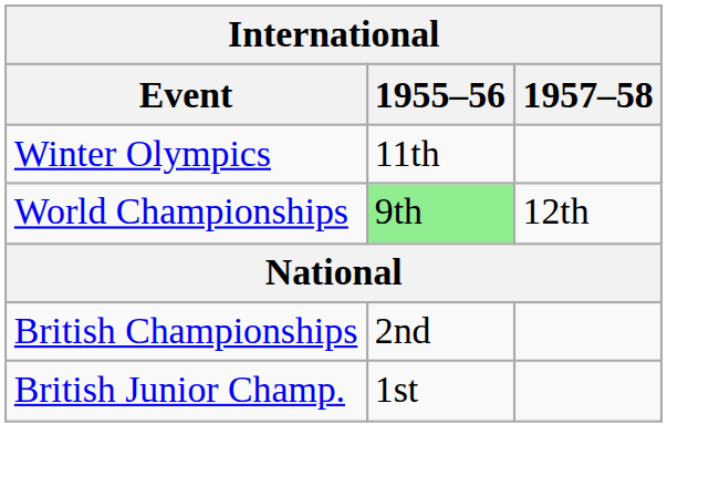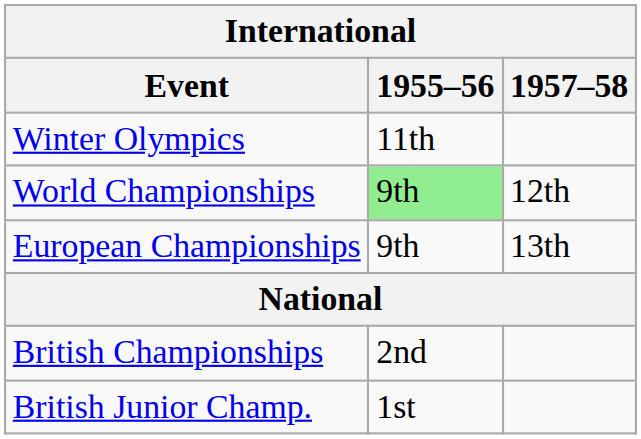+ row: European Championships | 9th | 13th
